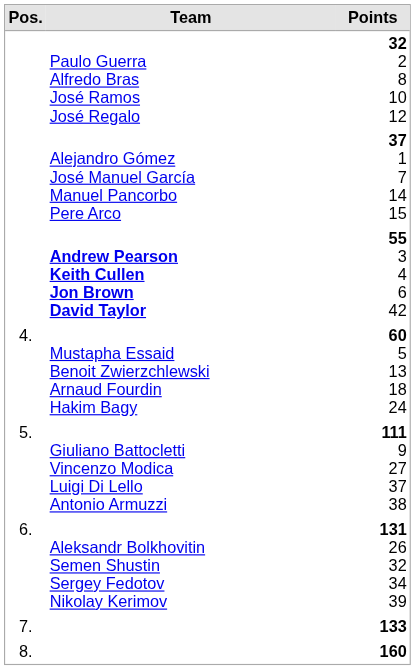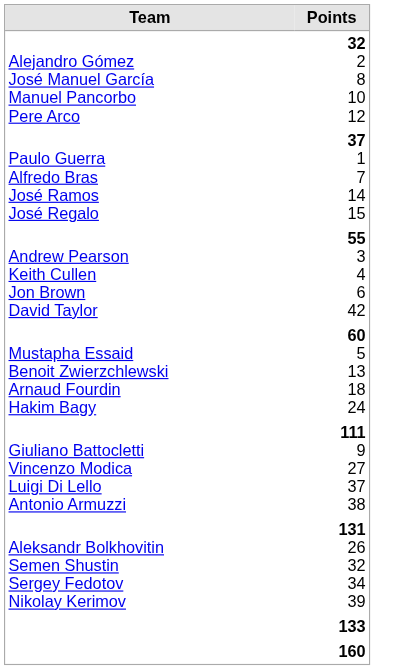- column: Pos. | 4. | 5. | 6. | 7. | 8.
32 2 8 10 12 | Team: Paulo Guerra Alfredo Bras José Ramos José Regalo -> Alejandro Gómez José Manuel García Manuel Pancorbo Pere Arco
37 1 7 14 15 | Team: Alejandro Gómez José Manuel García Manuel Pancorbo Pere Arco -> Paulo Guerra Alfredo Bras José Ramos José Regalo
55 3 4 6 42 | Team: bold -> normal
